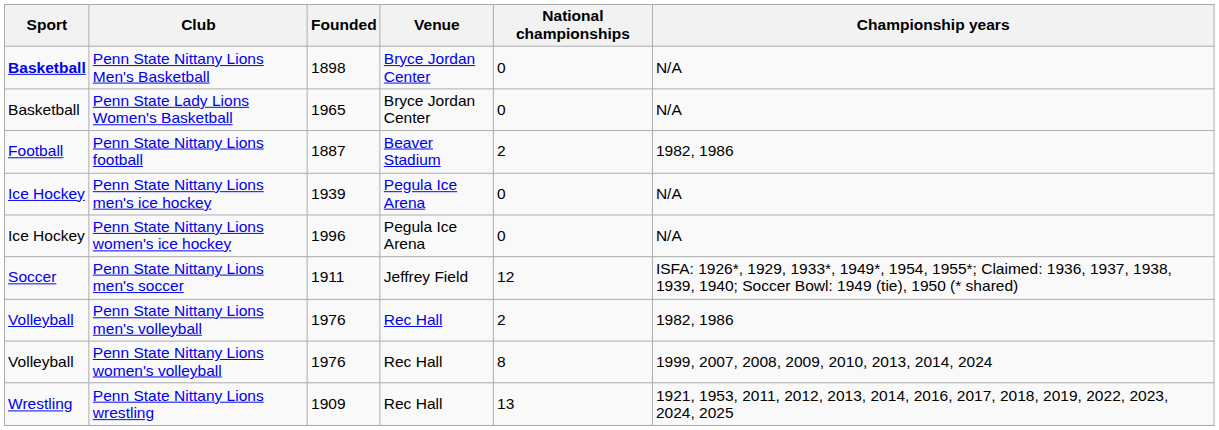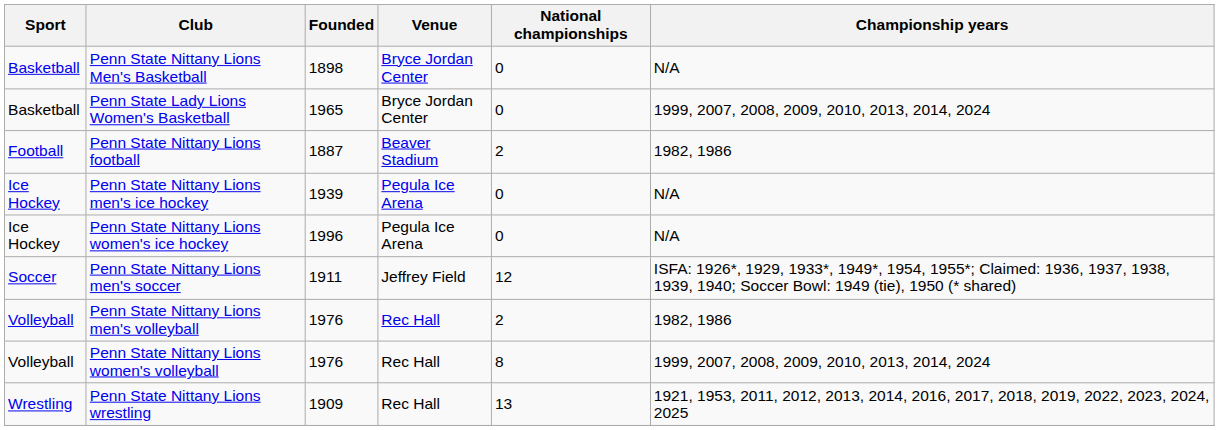Penn State Nittany Lions Men's Basketball | Sport: bold -> normal
Penn State Lady Lions Women's Basketball | Championship years: N/A -> 1999, 2007, 2008, 2009, 2010, 2013, 2014, 2024
